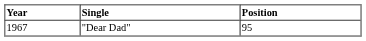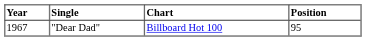+ column: Chart | Billboard Hot 100
